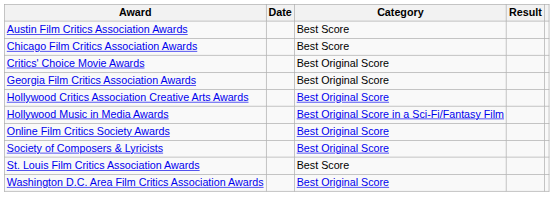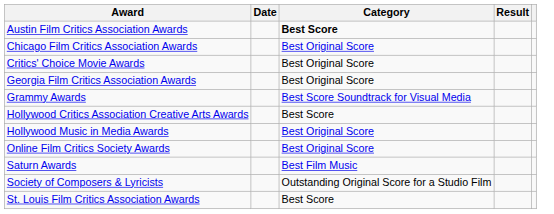Austin Film Critics Association Awards | Category: normal -> bold
Chicago Film Critics Association Awards | Category: Best Score -> Best Original Score
+ row: Grammy Awards | Best Score Soundtrack for Visual Media
Hollywood Critics Association Creative Arts Awards | Category: Best Original Score -> Best Score
Hollywood Music in Media Awards | Category: Best Original Score in a Sci-Fi/Fantasy Film -> Best Original Score
+ row: Saturn Awards | Best Film Music
Society of Composers & Lyricists | Category: Best Original Score -> Outstanding Original Score for a Studio Film
- row: Washington D.C. Area Film Critics Association Awards | Best Original Score
